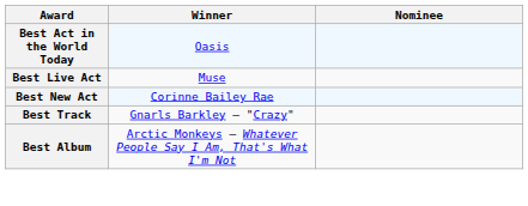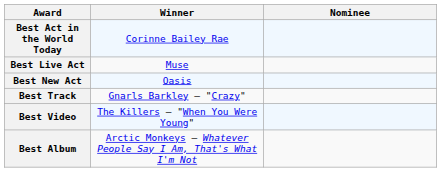Best Act in the World Today | Winner: Oasis -> Corinne Bailey Rae
Best New Act | Winner: Corinne Bailey Rae -> Oasis
+ row: Best Video | The Killers — "When You Were Young"
